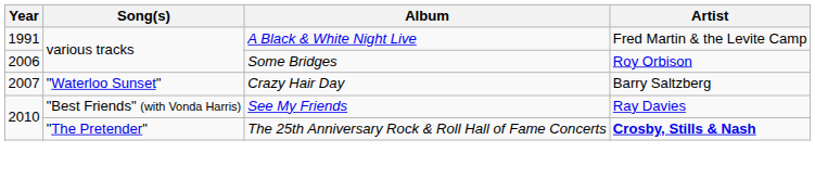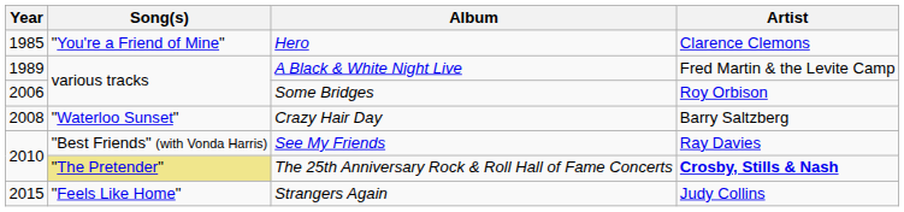+ row: 1985 | "You're a Friend of Mine" | Hero | Clarence Clemons
A Black & White Night Live | Year: 1991 -> 1989
Crazy Hair Day | Year: 2007 -> 2008
The 25th Anniversary Rock & Roll Hall of Fame Concerts | Song(s): no background -> khaki background
+ row: 2015 | "Feels Like Home" | Strangers Again | Judy Collins
